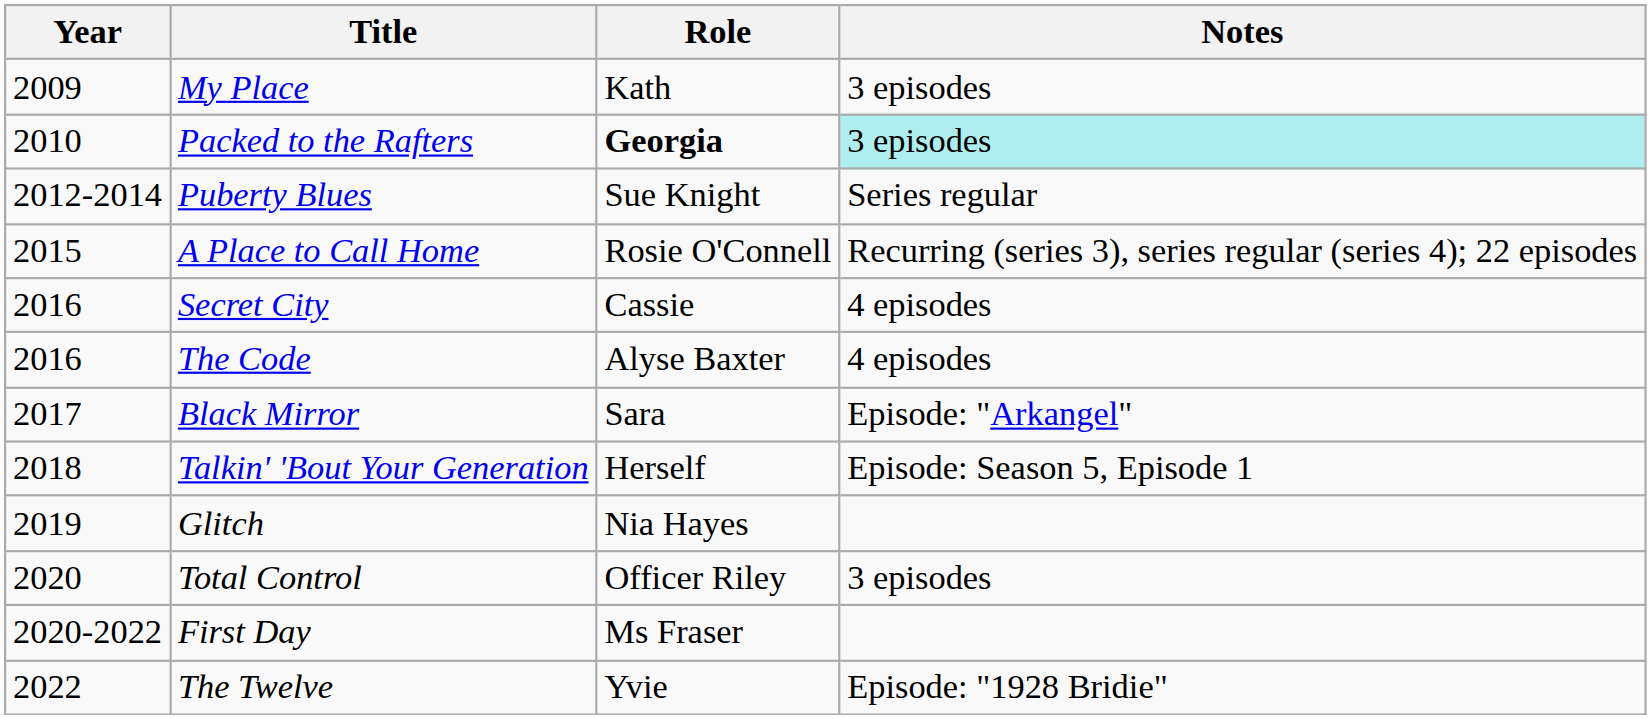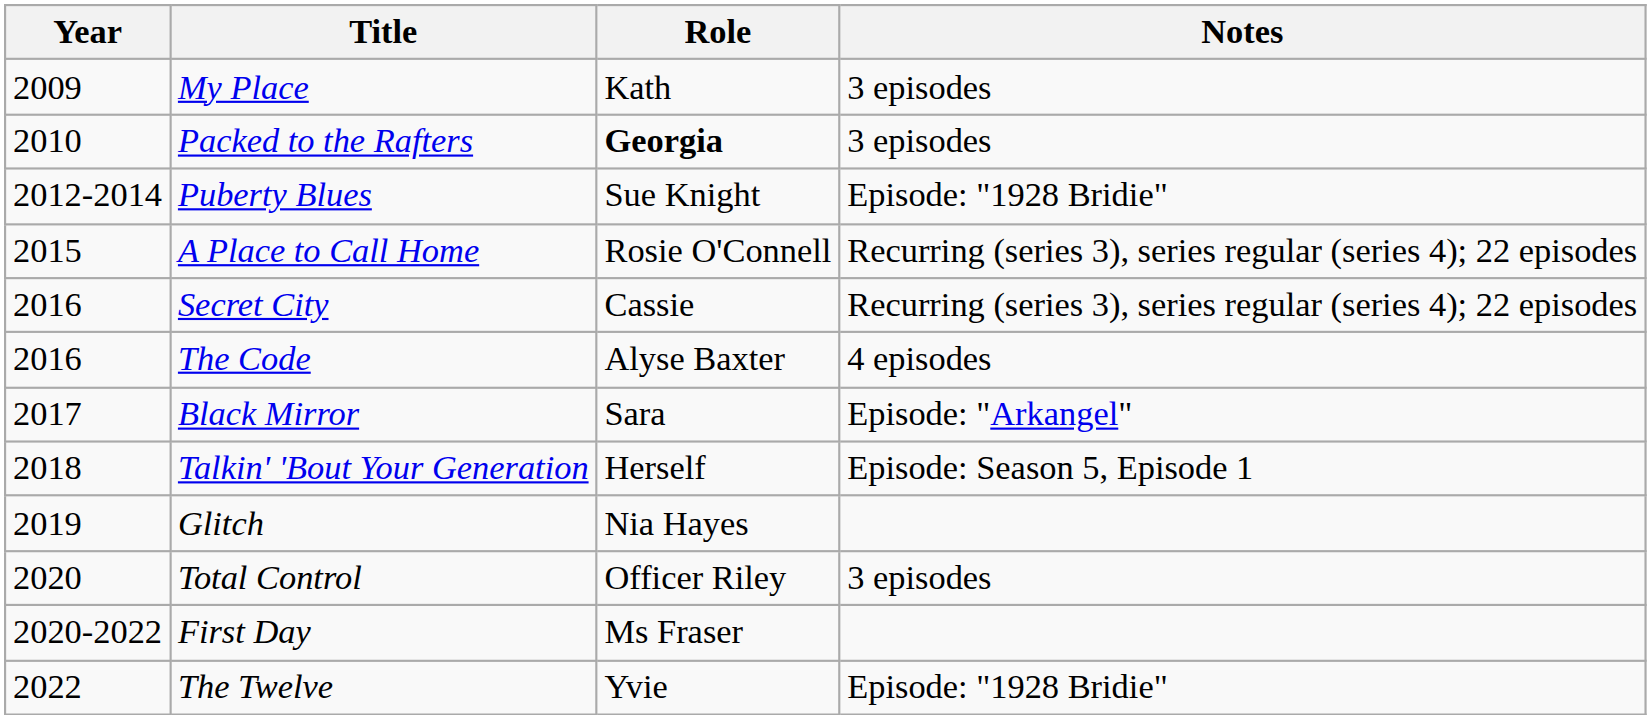Packed to the Rafters | Notes: paleturquoise background -> no background
Puberty Blues | Notes: Series regular -> Episode: "1928 Bridie"
Secret City | Notes: 4 episodes -> Recurring (series 3), series regular (series 4); 22 episodes
